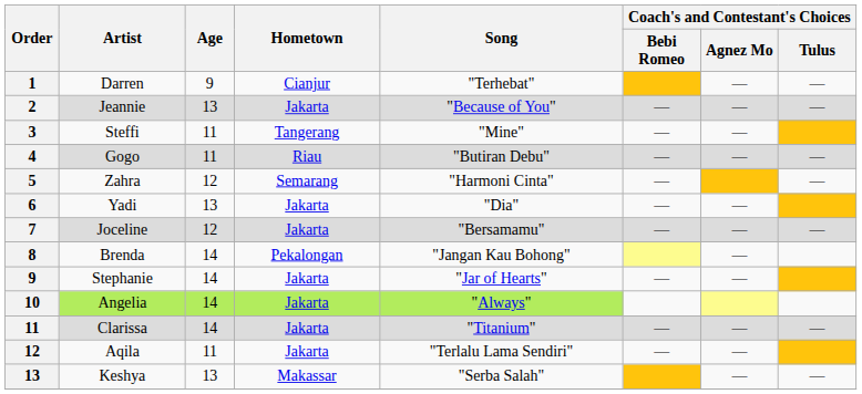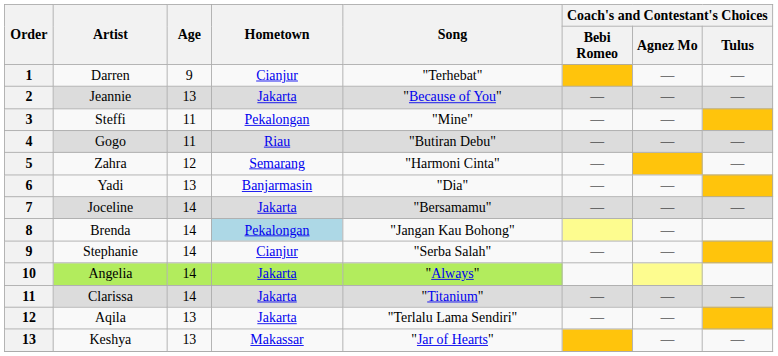Steffi | Hometown: Tangerang -> Pekalongan
Yadi | Hometown: Jakarta -> Banjarmasin
Joceline | Age: 12 -> 14
Brenda | Hometown: no background -> lightblue background
Stephanie | Hometown: Jakarta -> Cianjur
Stephanie | Song: "Jar of Hearts" -> "Serba Salah"
Aqila | Age: 11 -> 13
Keshya | Song: "Serba Salah" -> "Jar of Hearts"
